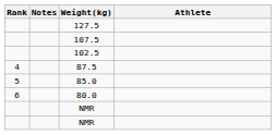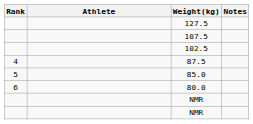columns swapped: Athlete <-> Notes
